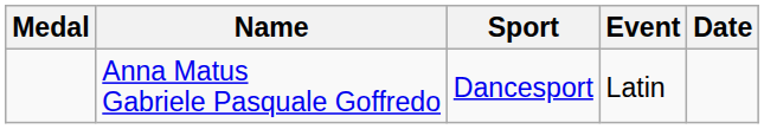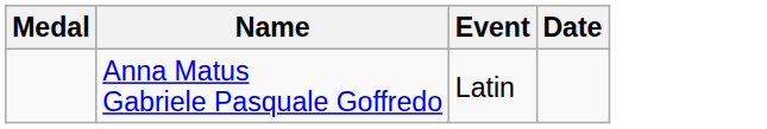- column: Sport | Dancesport
